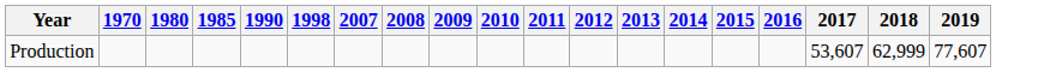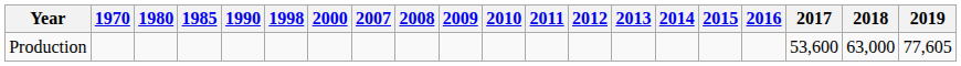+ column: 2000
Production | 2017: 53,607 -> 53,600
Production | 2018: 62,999 -> 63,000
Production | 2019: 77,607 -> 77,605
